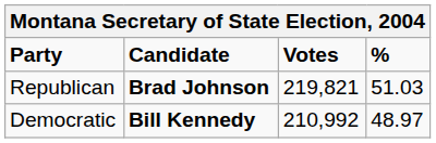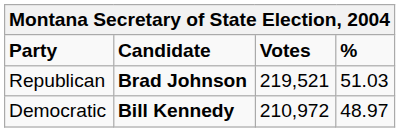Republican | Votes: 219,821 -> 219,521
Democratic | Votes: 210,992 -> 210,972
